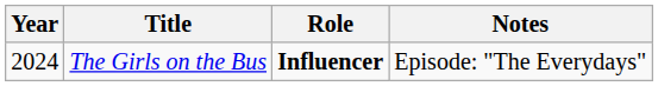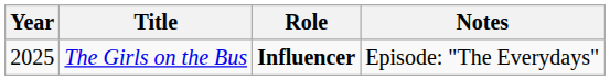The Girls on the Bus | Year: 2024 -> 2025
